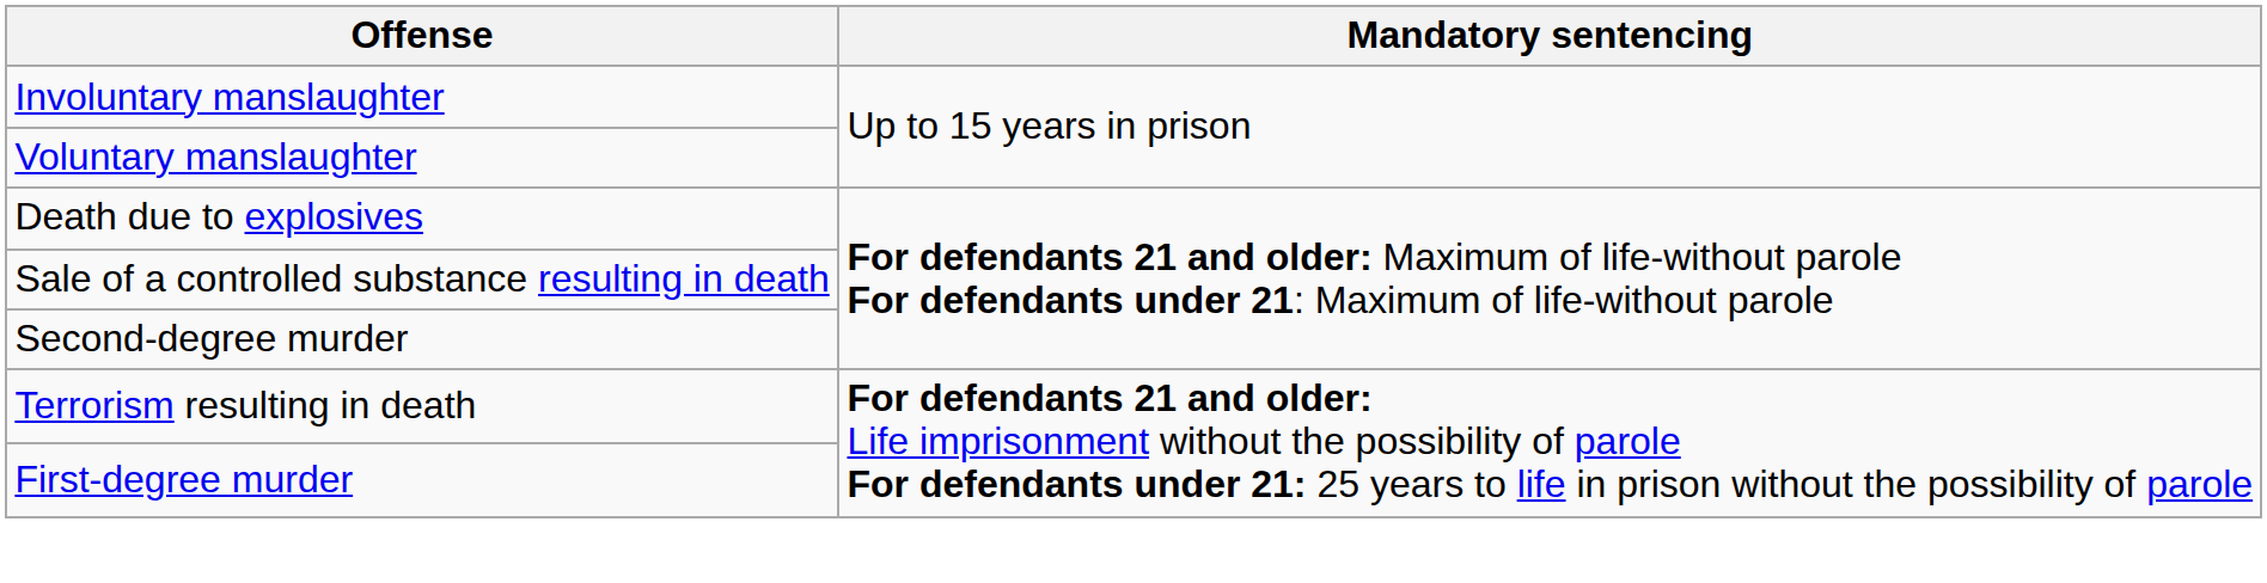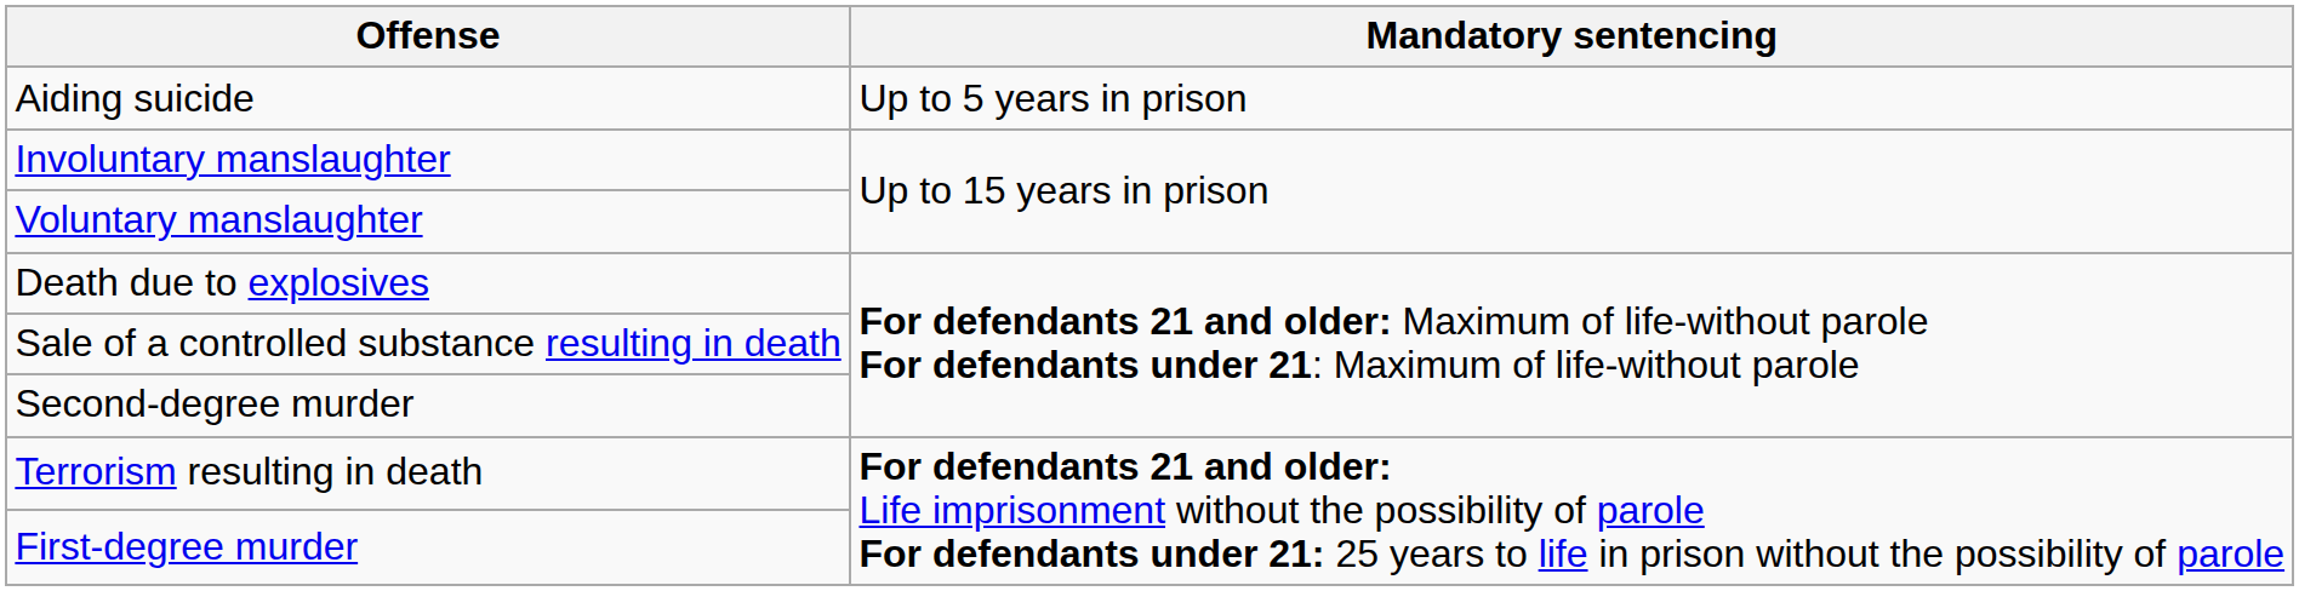+ row: Aiding suicide | Up to 5 years in prison
